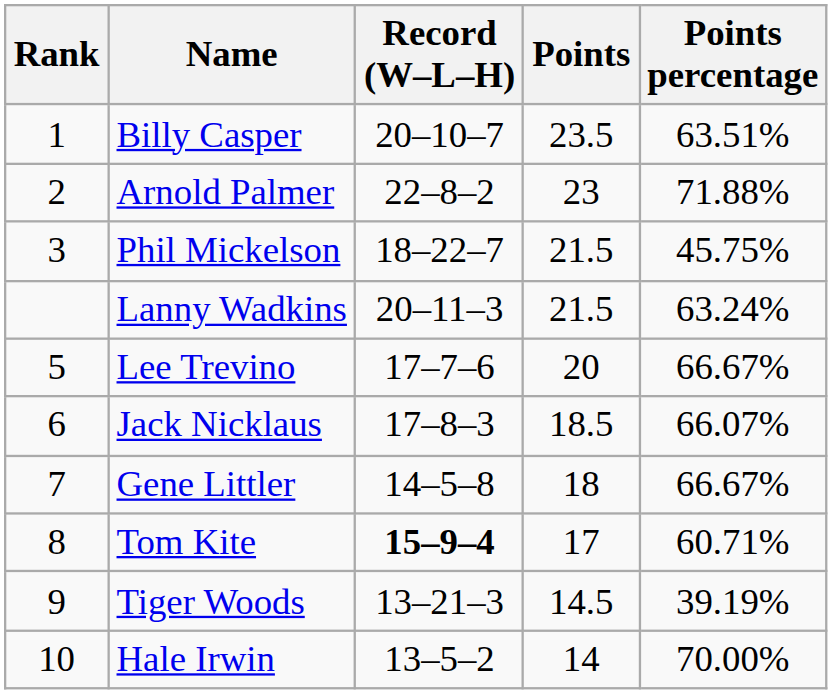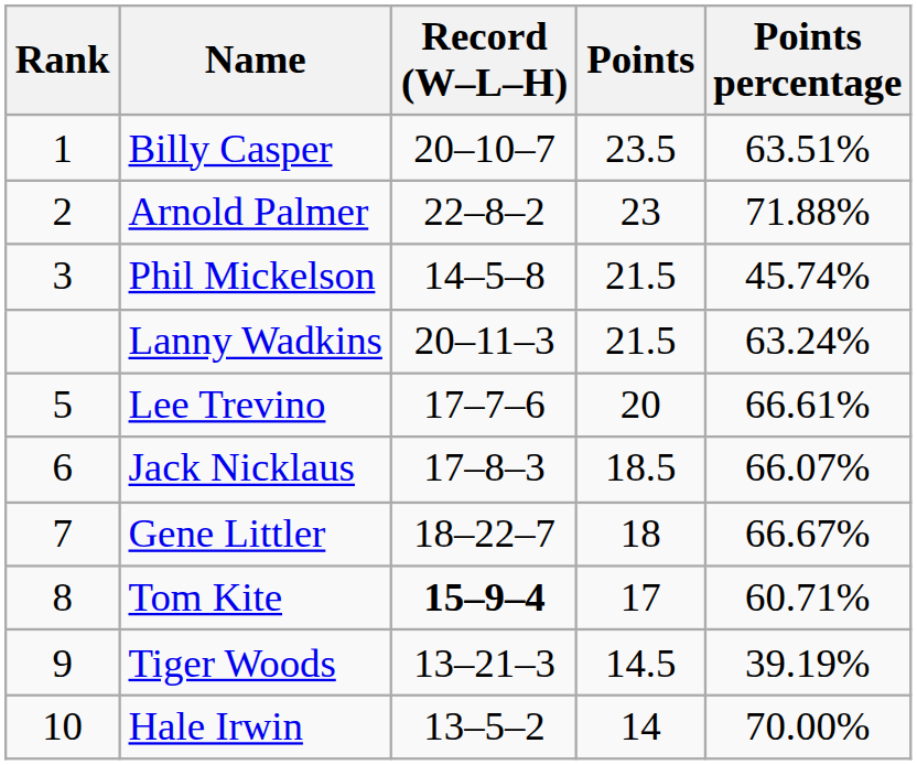Phil Mickelson | Record (W–L–H): 18–22–7 -> 14–5–8
Phil Mickelson | Points percentage: 45.75% -> 45.74%
Lee Trevino | Points percentage: 66.67% -> 66.61%
Gene Littler | Record (W–L–H): 14–5–8 -> 18–22–7
